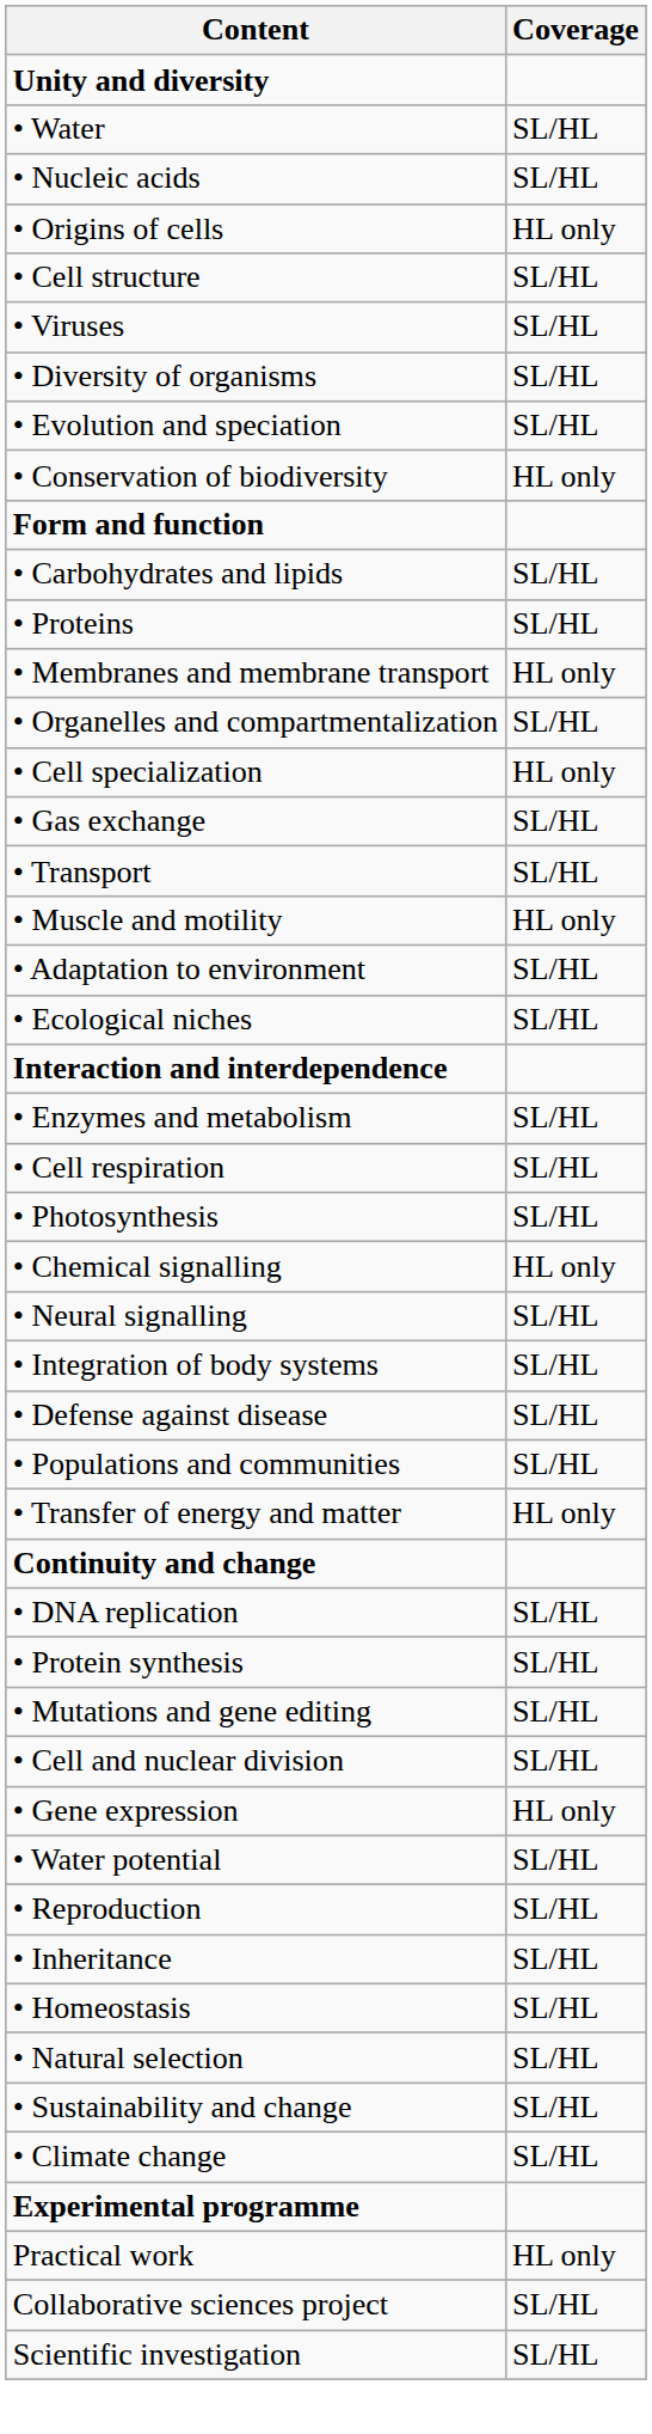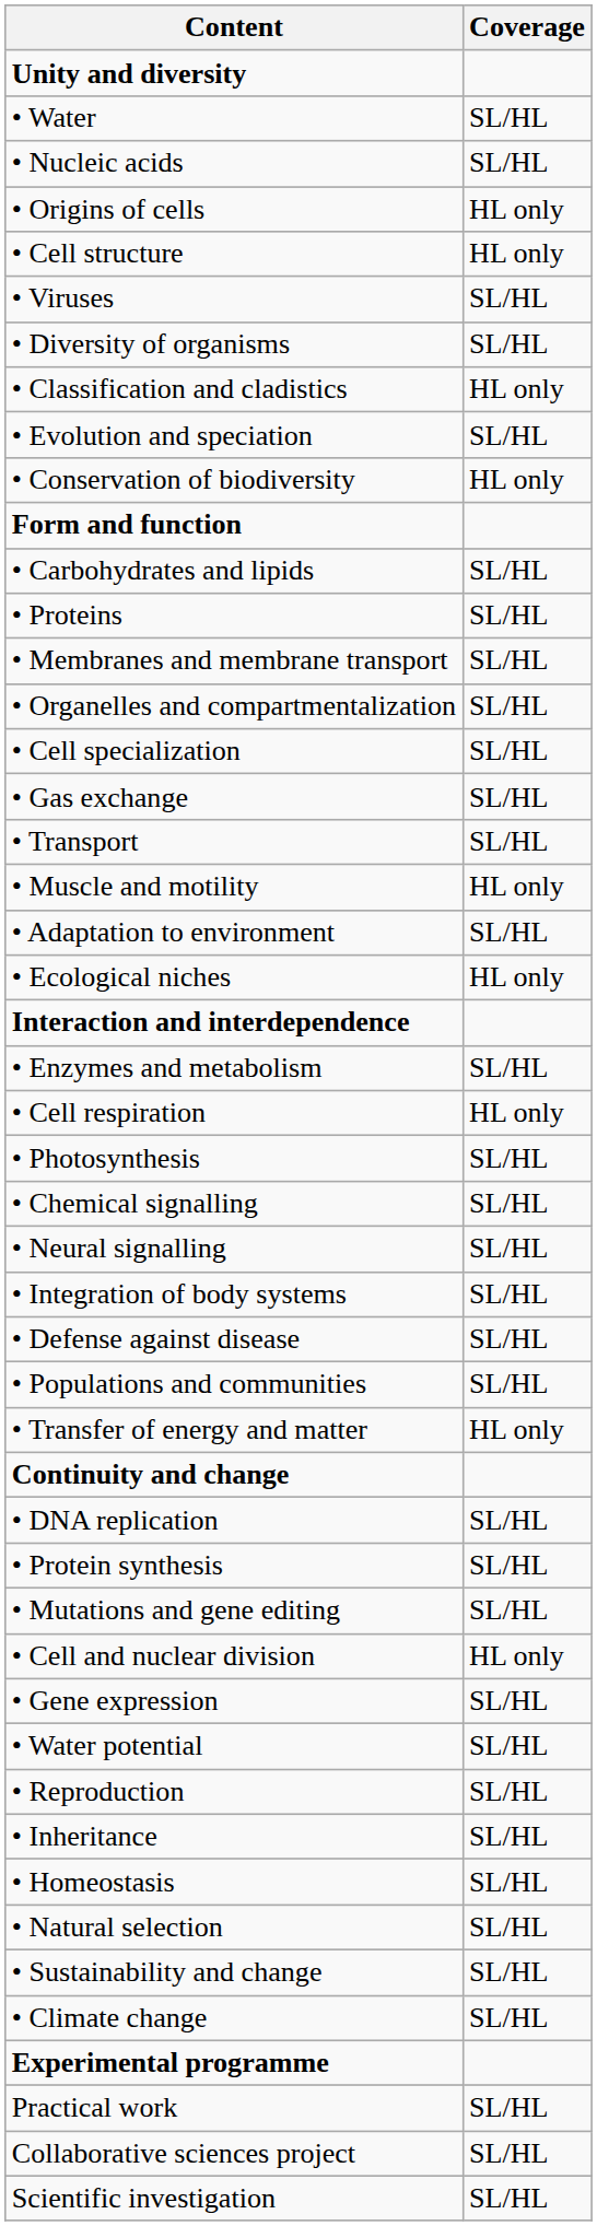• Cell structure | Coverage: SL/HL -> HL only
+ row: • Classification and cladistics | HL only
• Membranes and membrane transport | Coverage: HL only -> SL/HL
• Cell specialization | Coverage: HL only -> SL/HL
• Ecological niches | Coverage: SL/HL -> HL only
• Cell respiration | Coverage: SL/HL -> HL only
• Chemical signalling | Coverage: HL only -> SL/HL
• Cell and nuclear division | Coverage: SL/HL -> HL only
• Gene expression | Coverage: HL only -> SL/HL
Practical work | Coverage: HL only -> SL/HL
